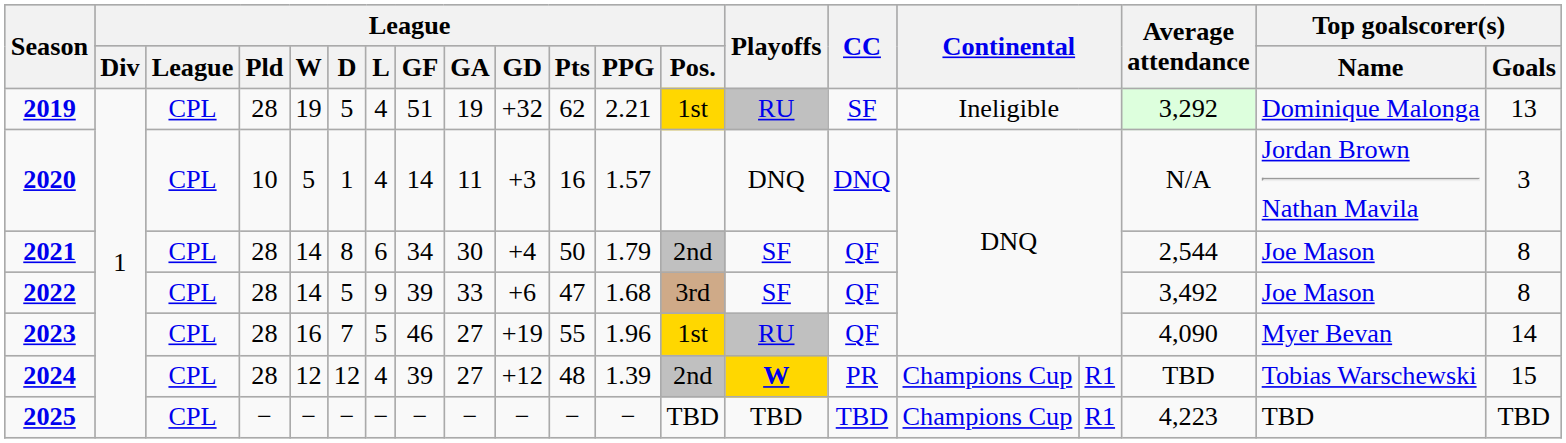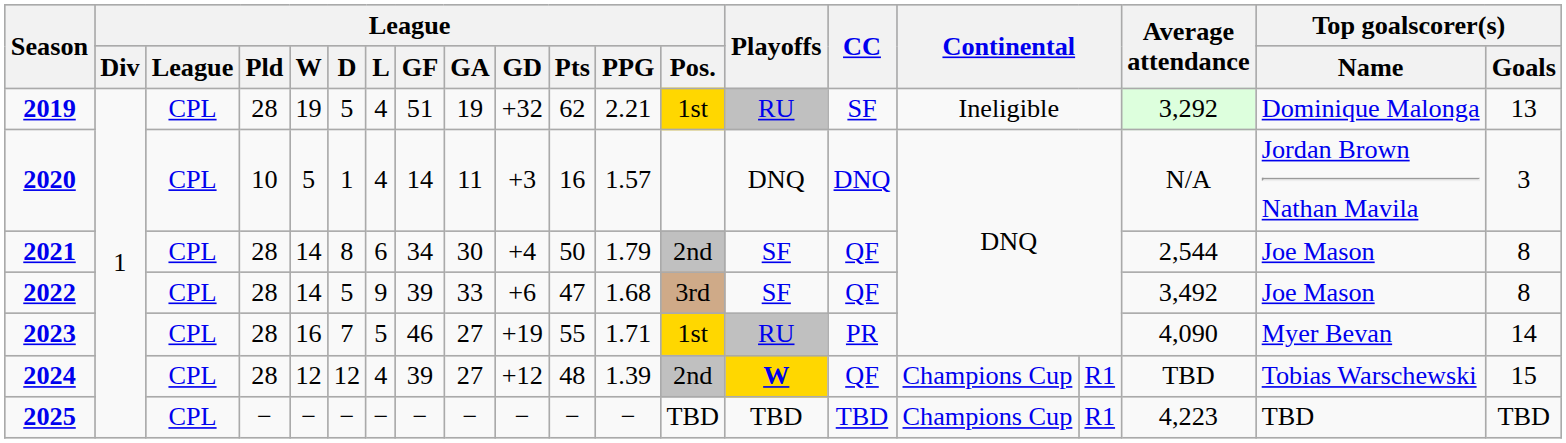2023 | League / PPG: 1.96 -> 1.71
2023 | CC: QF -> PR
2024 | CC: PR -> QF
